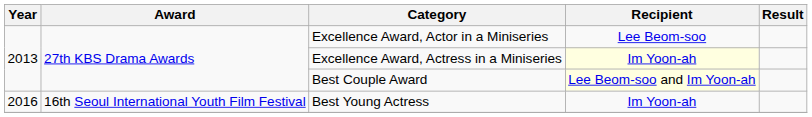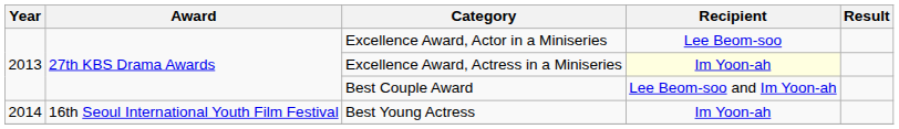Best Couple Award | Recipient: lightyellow background -> no background
Best Young Actress | Year: 2016 -> 2014
